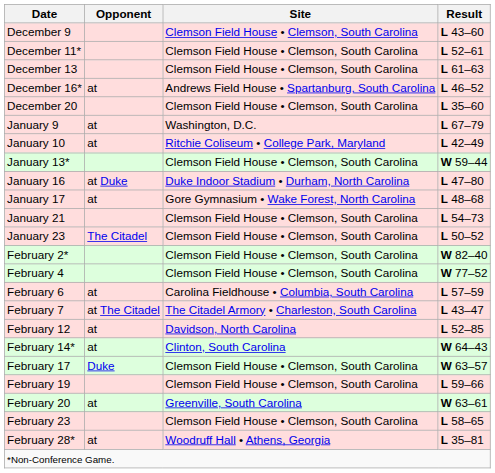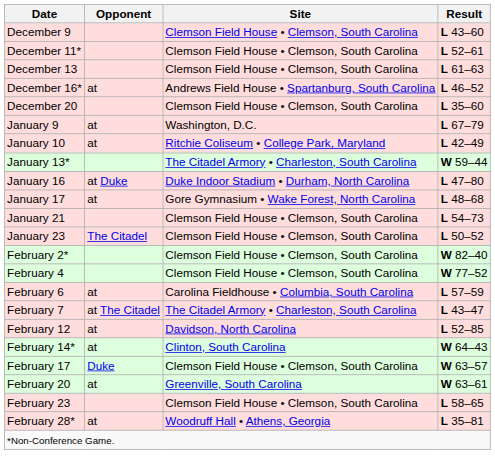January 13* | Site: Clemson Field House • Clemson, South Carolina -> The Citadel Armory • Charleston, South Carolina
- row: February 19 | Clemson Field House • Clemson, South Carolina | L 59–66
